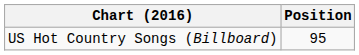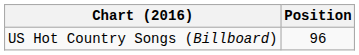US Hot Country Songs (Billboard) | Position: 95 -> 96
